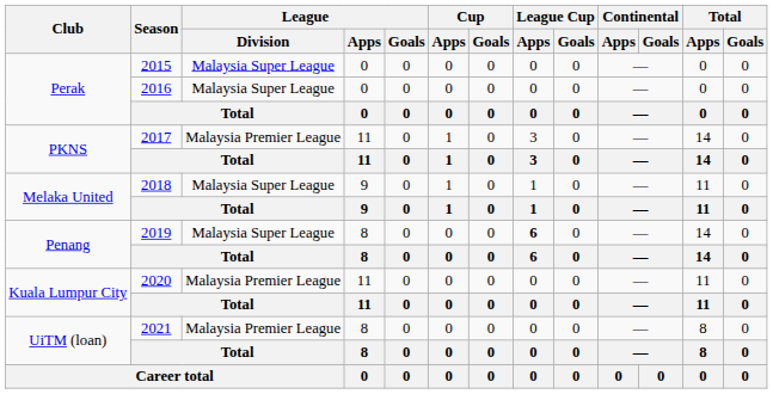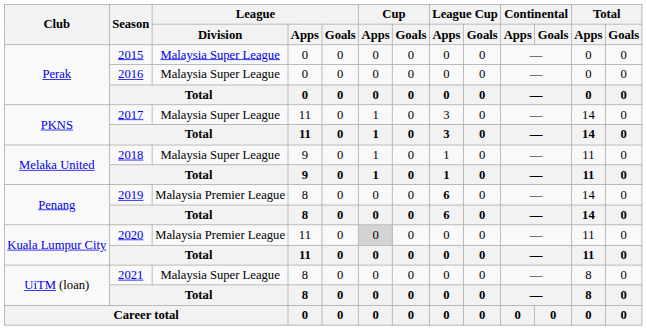2017 | League / Division: Malaysia Premier League -> Malaysia Super League
2019 | League / Division: Malaysia Super League -> Malaysia Premier League
2020 | Cup / Apps: no background -> lightgrey background
2021 | League / Division: Malaysia Premier League -> Malaysia Super League
